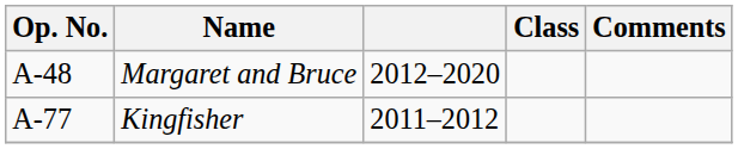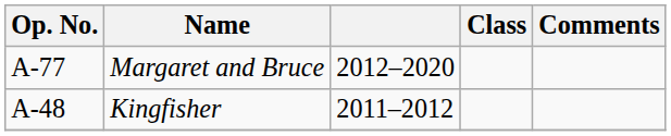Margaret and Bruce | Op. No.: A-48 -> A-77
Kingfisher | Op. No.: A-77 -> A-48
